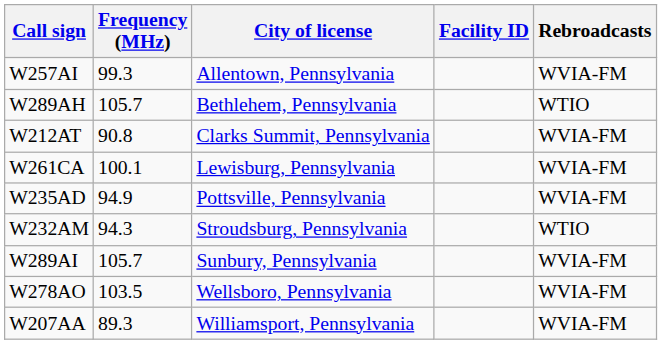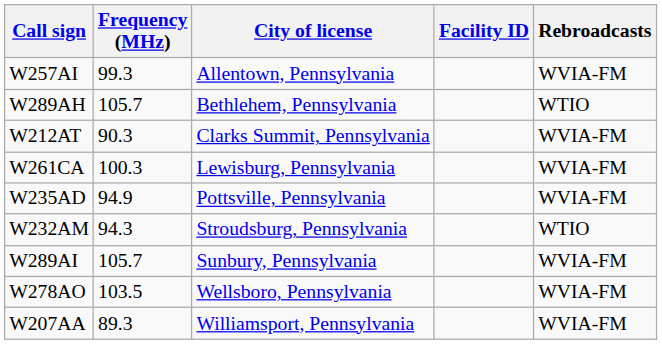W212AT | Frequency (MHz): 90.8 -> 90.3
W261CA | Frequency (MHz): 100.1 -> 100.3
